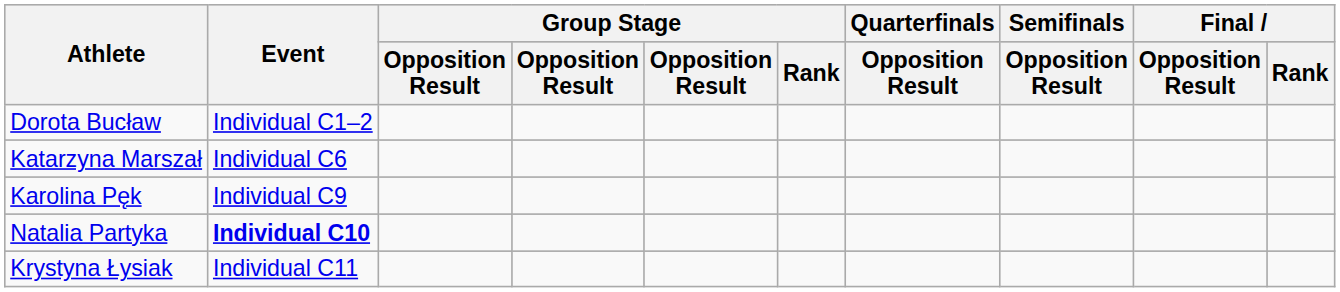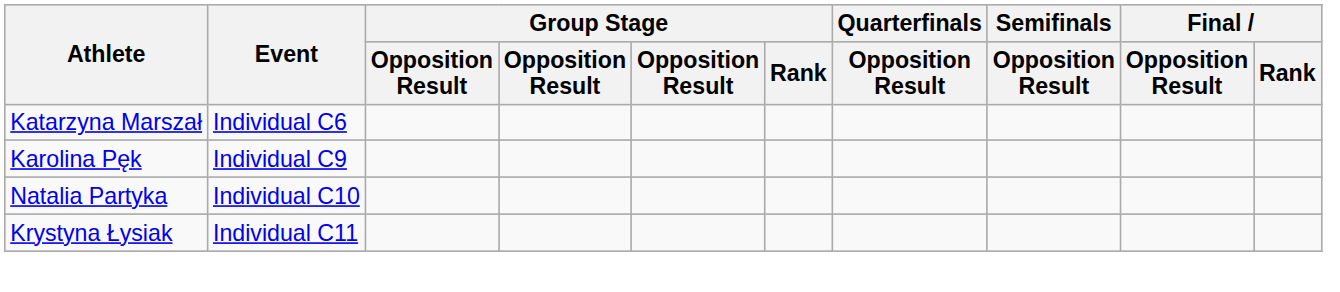- row: Dorota Bucław | Individual C1–2
Natalia Partyka | Event: bold -> normal
